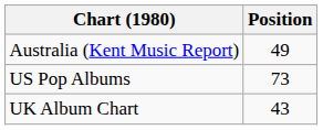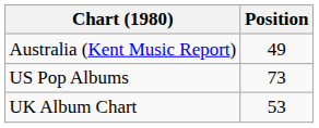UK Album Chart | Position: 43 -> 53
